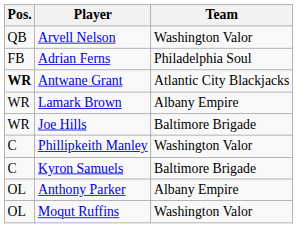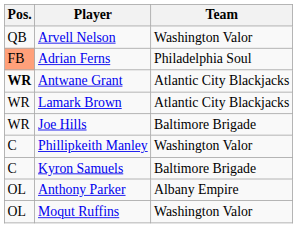Adrian Ferns | Pos.: no background -> lightsalmon background
Lamark Brown | Team: Albany Empire -> Atlantic City Blackjacks
